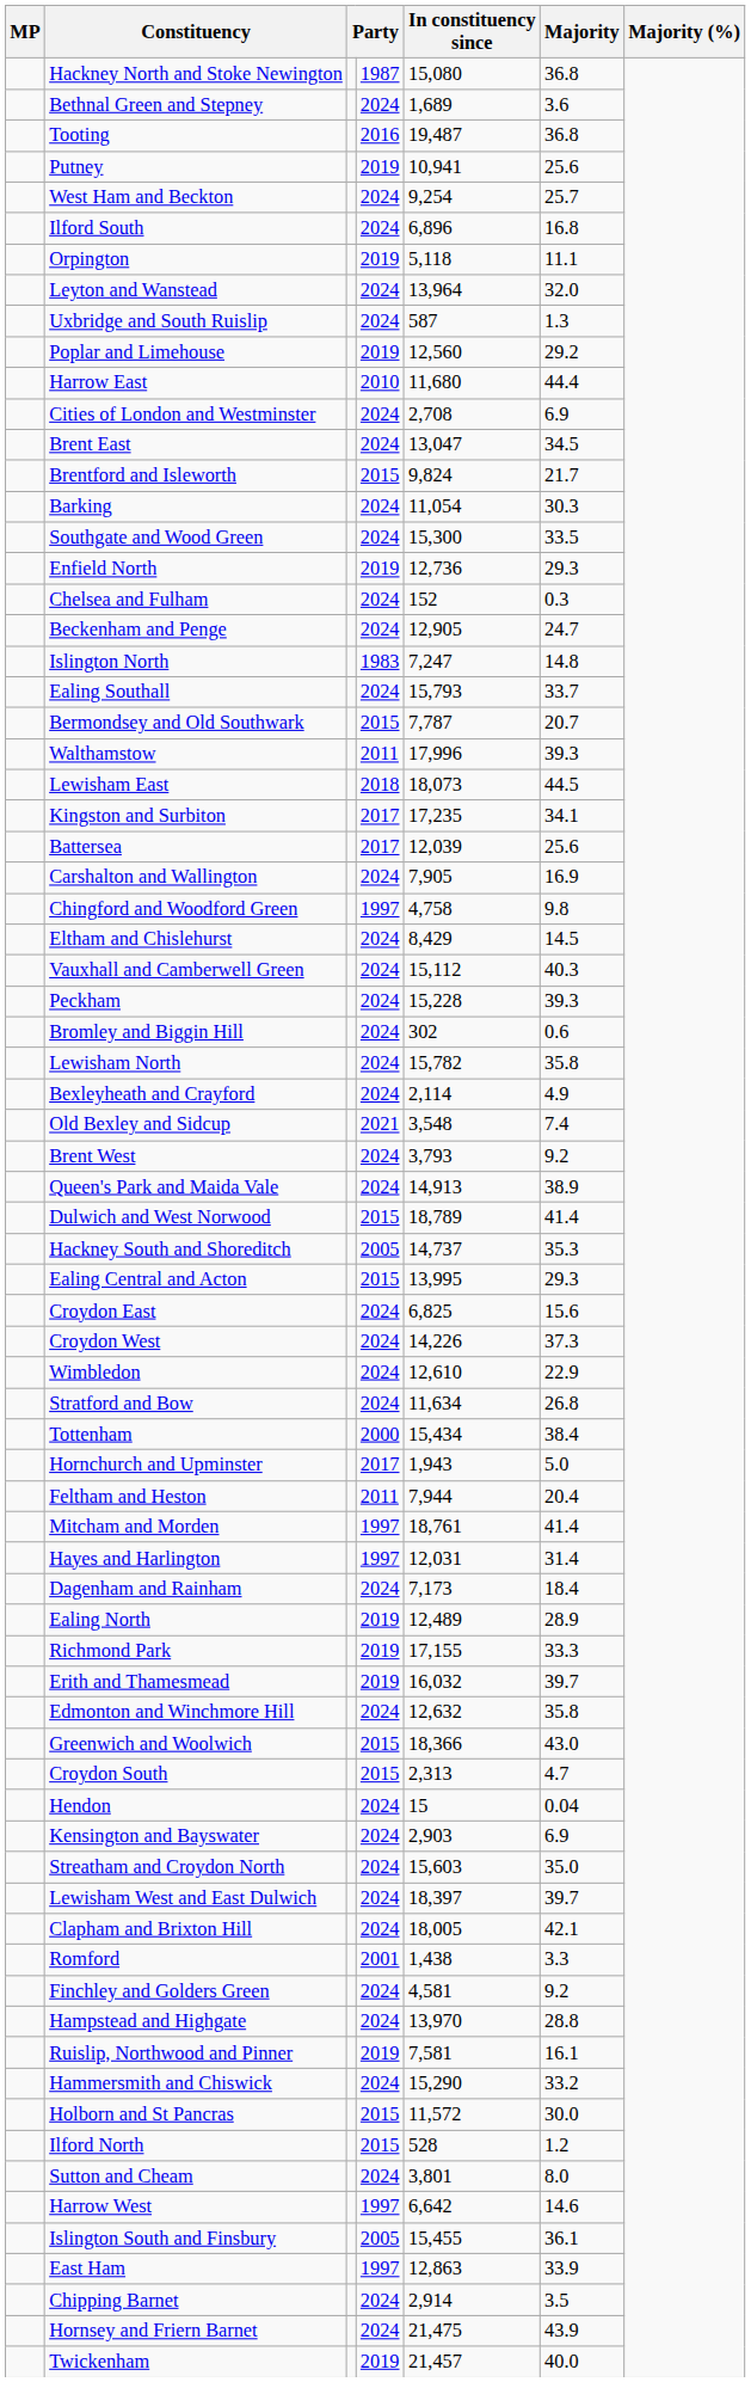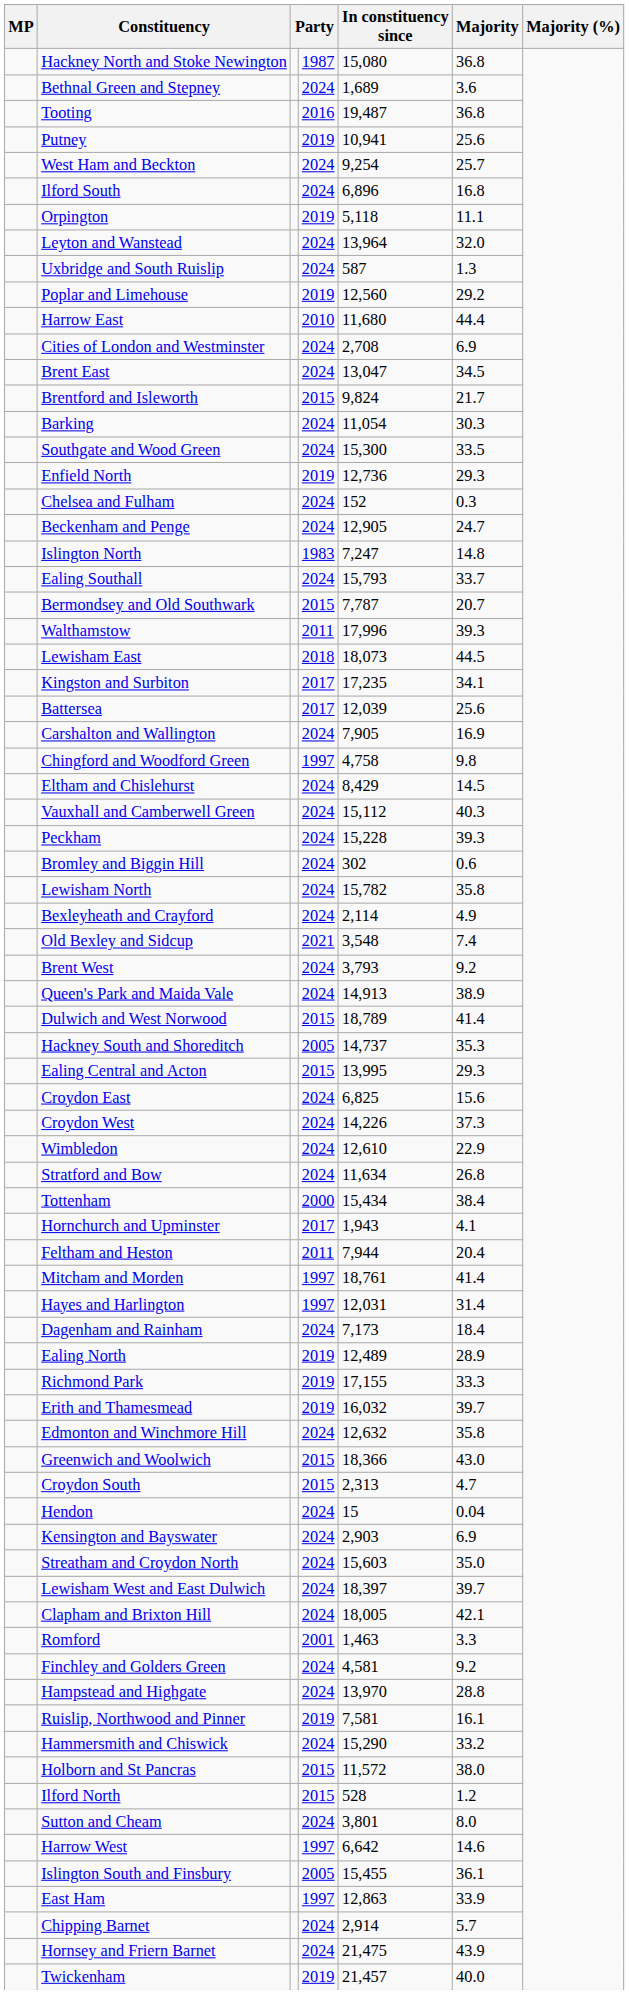Hornchurch and Upminster | Majority: 5.0 -> 4.1
Romford | In constituency since: 1,438 -> 1,463
Holborn and St Pancras | Majority: 30.0 -> 38.0
Chipping Barnet | Majority: 3.5 -> 5.7
